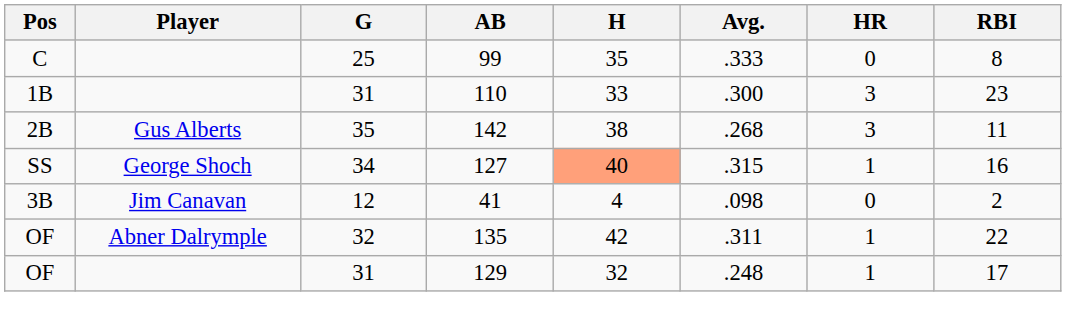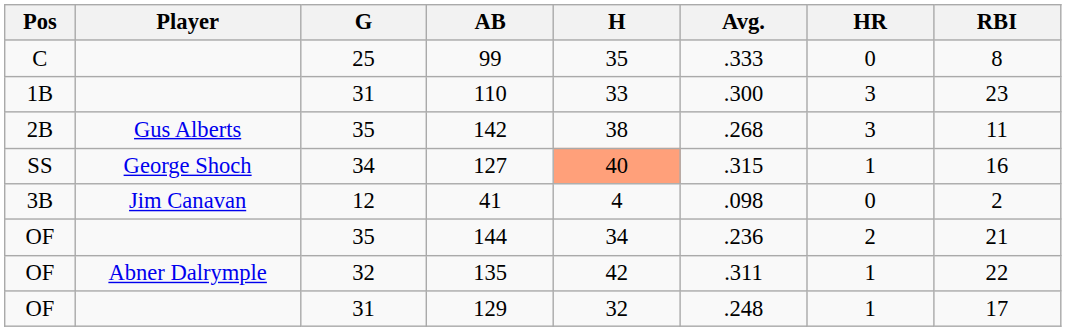+ row: OF | 35 | 144 | 34 | .236 | 2 | 21
